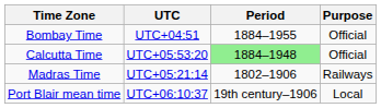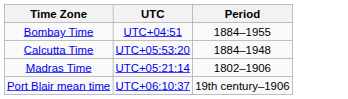- column: Purpose | Official | Official | Railways | Local
Calcutta Time | Period: lightgreen background -> no background
